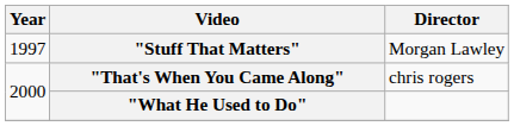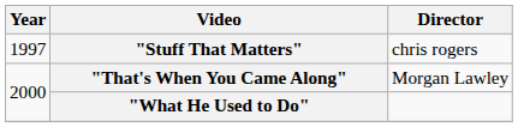"Stuff That Matters" | Director: Morgan Lawley -> chris rogers
"That's When You Came Along" | Director: chris rogers -> Morgan Lawley
